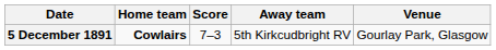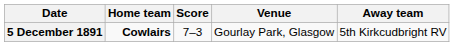columns swapped: Away team <-> Venue
